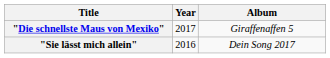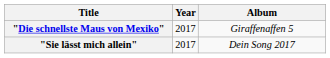"Sie lässt mich allein" | Year: 2016 -> 2017
